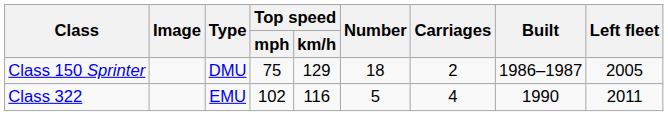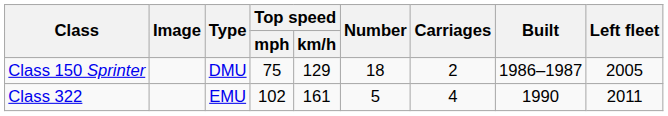Class 322 | Top speed / km/h: 116 -> 161
